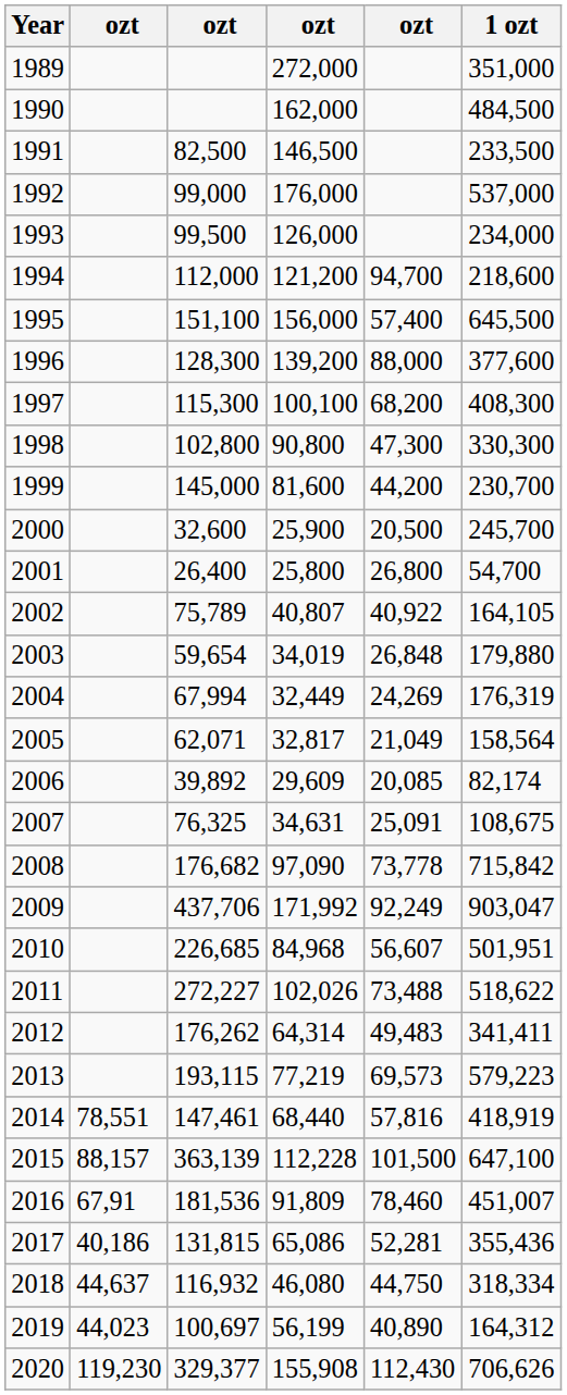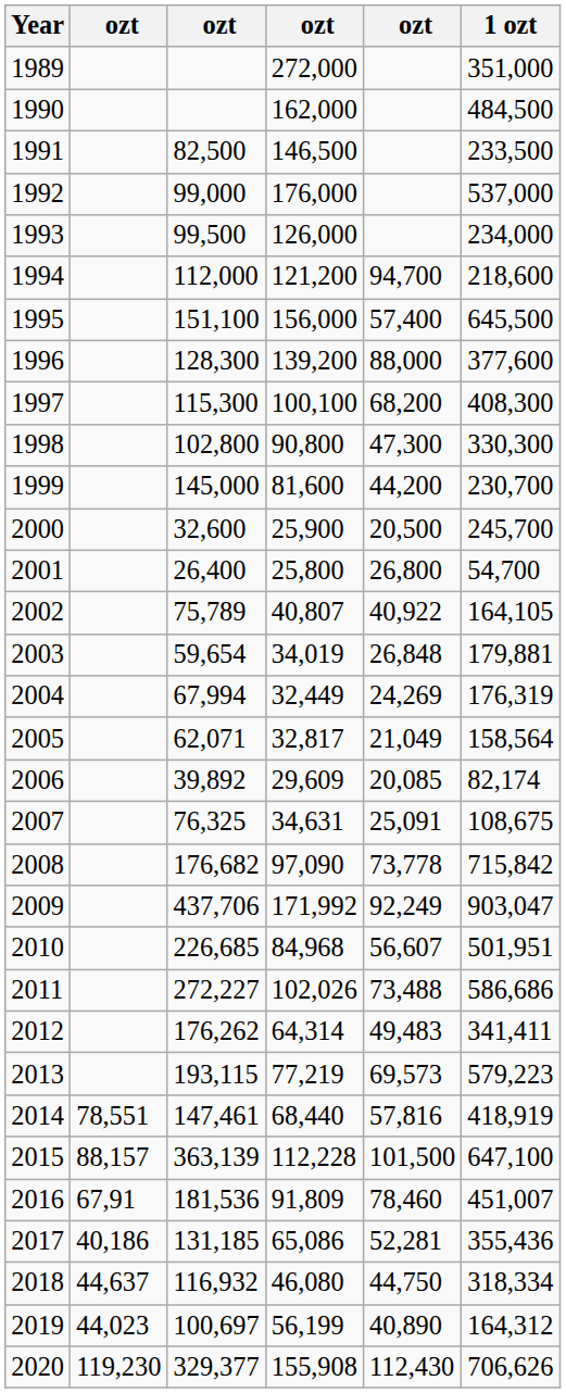2003 | 1 ozt: 179,880 -> 179,881
2011 | 1 ozt: 518,622 -> 586,686
2017 | column 3: 131,815 -> 131,185
